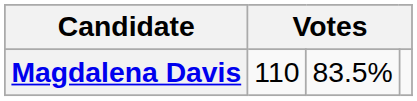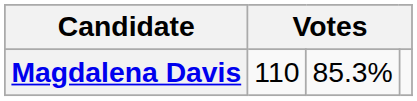Magdalena Davis | column 3: 83.5% -> 85.3%
